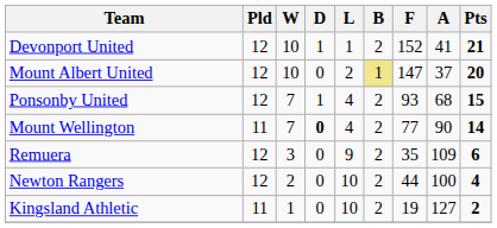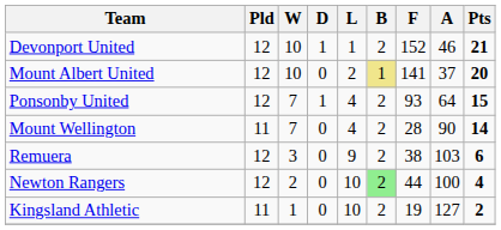Devonport United | A: 41 -> 46
Mount Albert United | F: 147 -> 141
Ponsonby United | A: 68 -> 64
Mount Wellington | D: bold -> normal
Mount Wellington | F: 77 -> 28
Remuera | F: 35 -> 38
Remuera | A: 109 -> 103
Newton Rangers | B: no background -> lightgreen background
